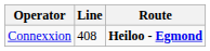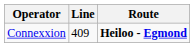Connexxion | Line: 408 -> 409
